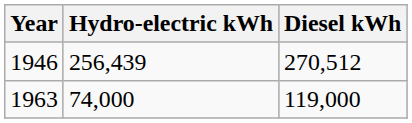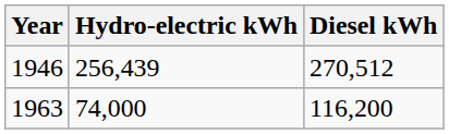1963 | Diesel kWh: 119,000 -> 116,200
